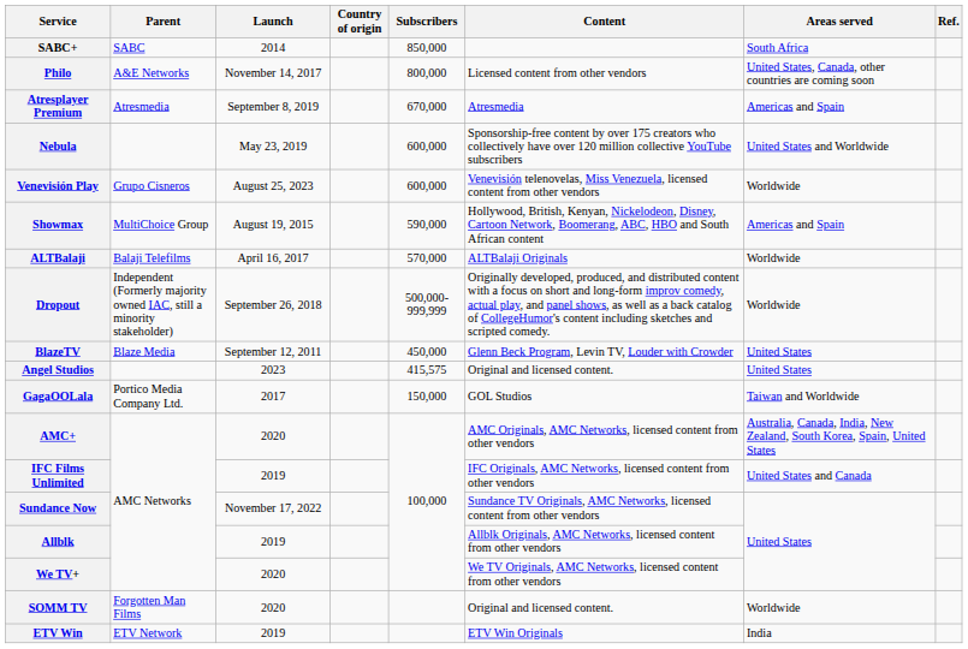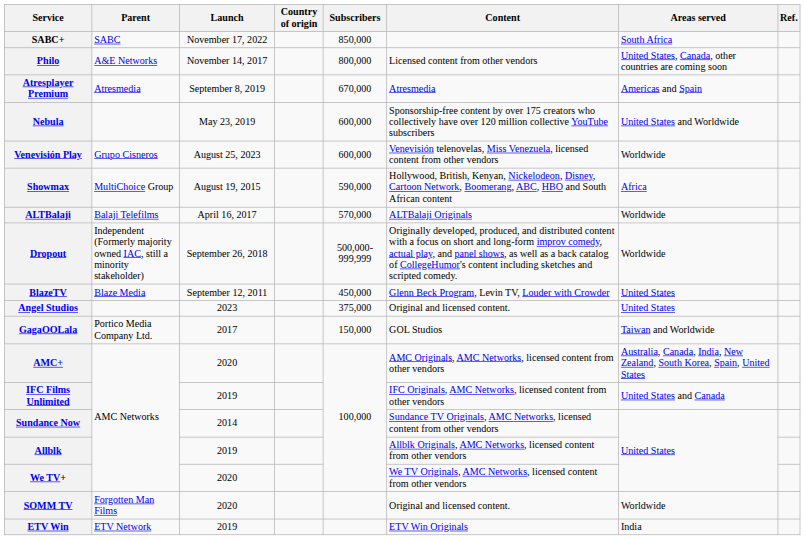SABC+ | Launch: 2014 -> November 17, 2022
Showmax | Areas served: Americas and Spain -> Africa
Angel Studios | Subscribers: 415,575 -> 375,000
Sundance Now | Launch: November 17, 2022 -> 2014
